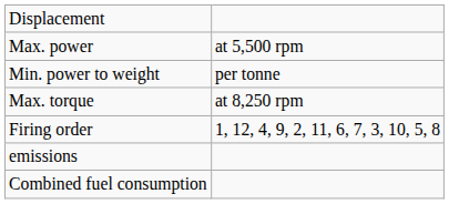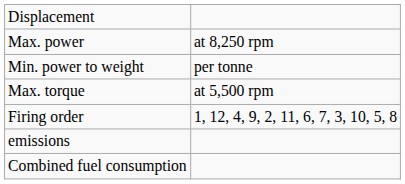Max. power | column 2: at 5,500 rpm -> at 8,250 rpm
Max. torque | column 2: at 8,250 rpm -> at 5,500 rpm
